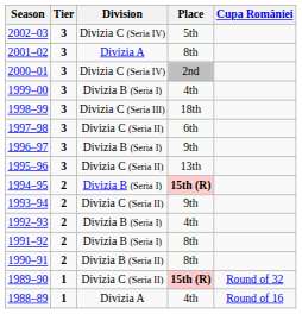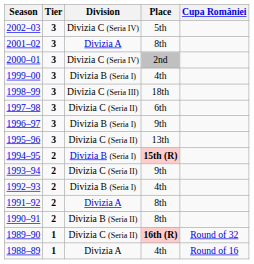1991–92 | Division: Divizia B (Seria I) -> Divizia A
1989–90 | Place: 15th (R) -> 16th (R)
